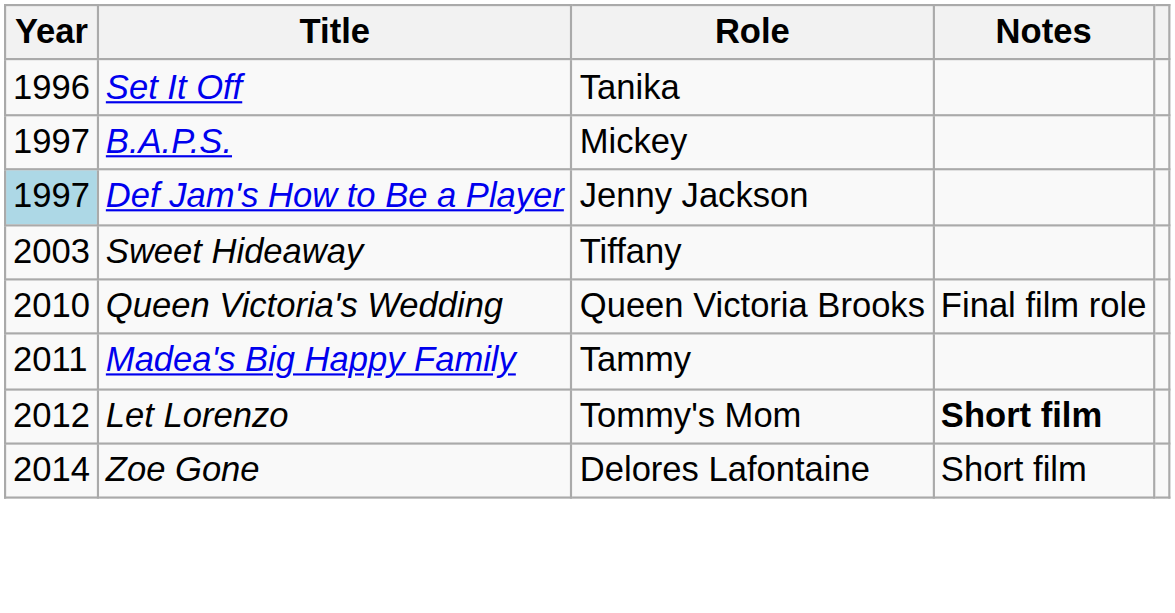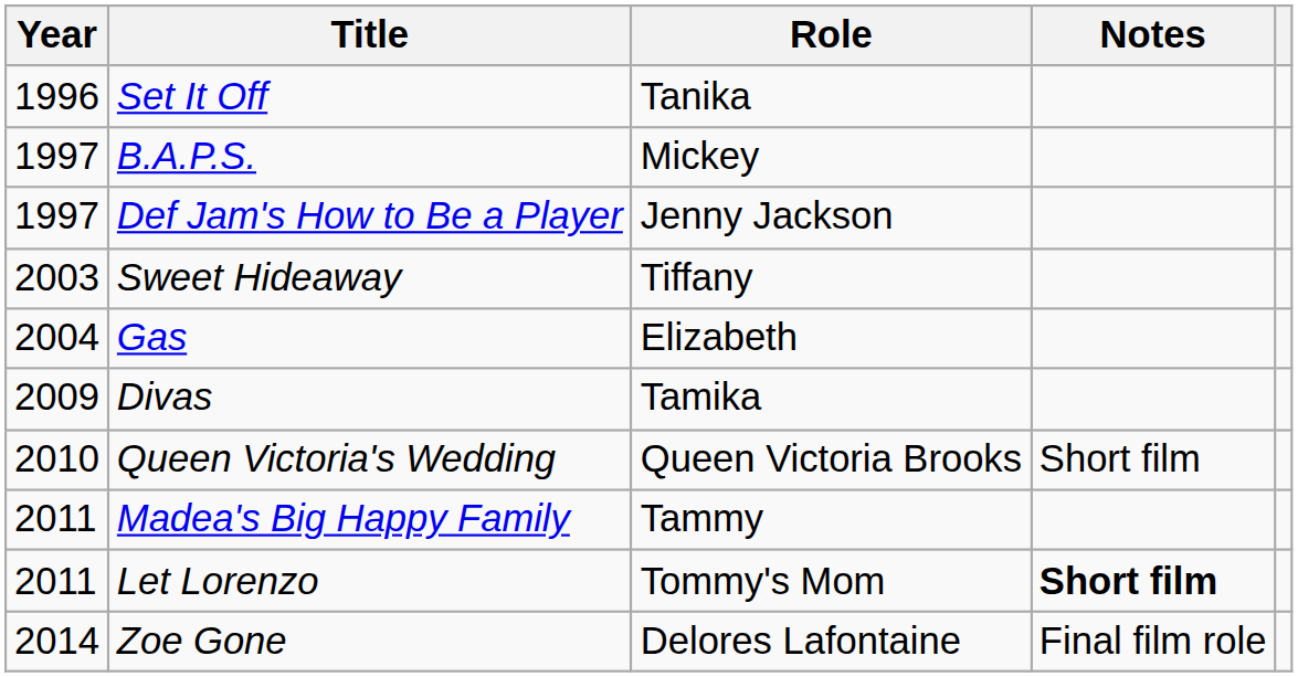Def Jam's How to Be a Player | Year: lightblue background -> no background
+ row: 2004 | Gas | Elizabeth
+ row: 2009 | Divas | Tamika
Queen Victoria's Wedding | Notes: Final film role -> Short film
Let Lorenzo | Year: 2012 -> 2011
Zoe Gone | Notes: Short film -> Final film role
